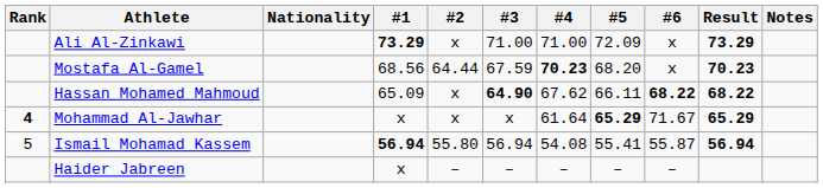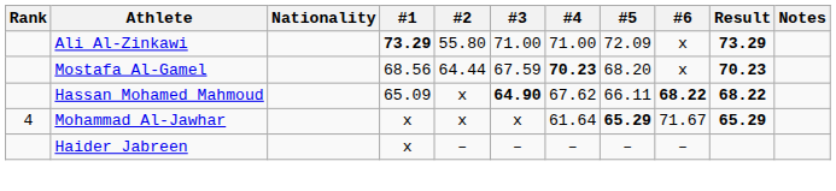Ali Al-Zinkawi | #2: x -> 55.80
Mohammad Al-Jawhar | Rank: bold -> normal
- row: 5 | Ismail Mohamad Kassem | 56.94 | 55.80 | 56.94 | 54.08 | 55.41 | 55.87 | 56.94
